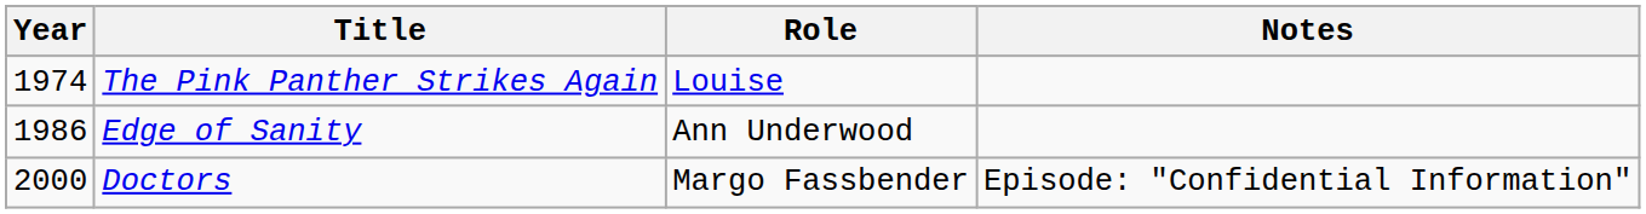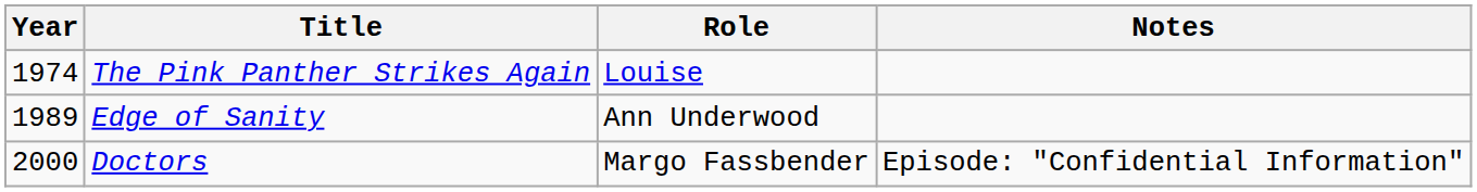Edge of Sanity | Year: 1986 -> 1989
